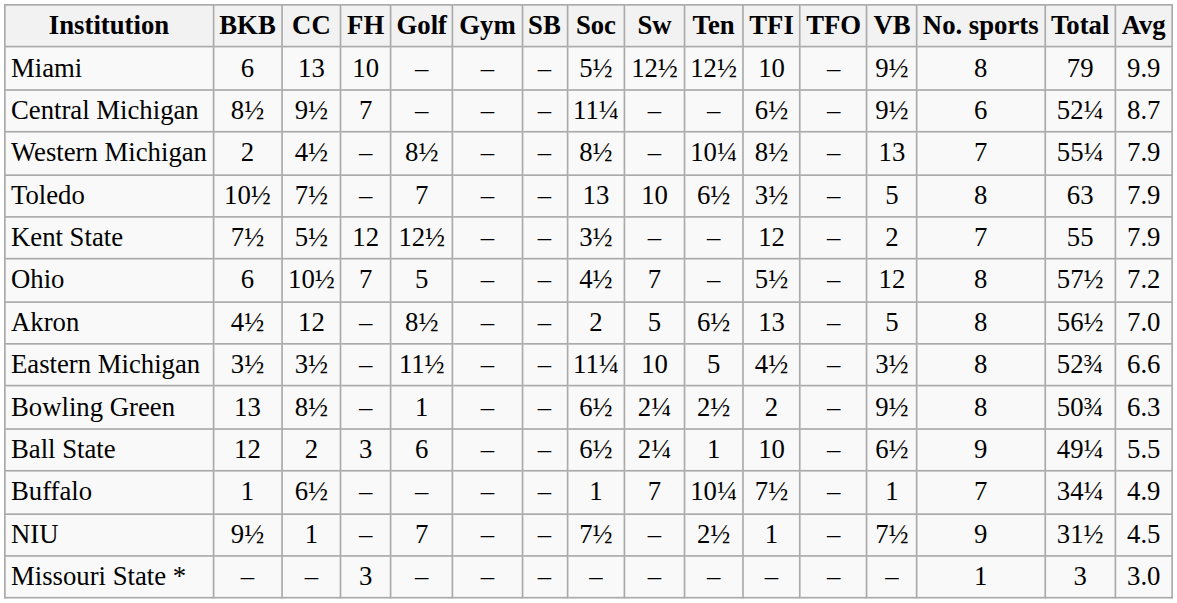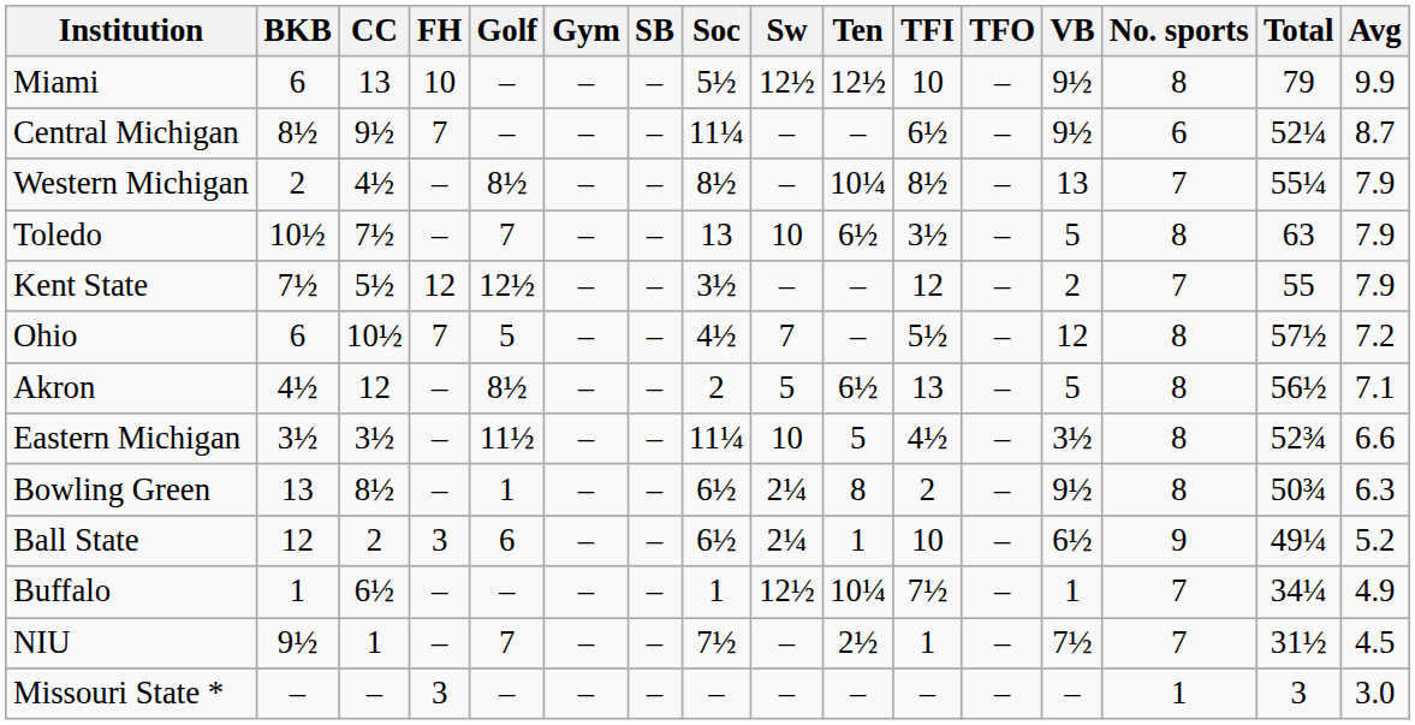Akron | Avg: 7.0 -> 7.1
Bowling Green | Ten: 2½ -> 8
Ball State | Avg: 5.5 -> 5.2
Buffalo | Sw: 7 -> 12½
NIU | No. sports: 9 -> 7
